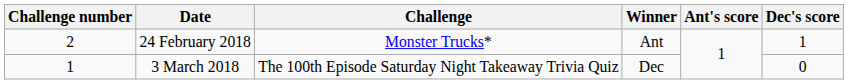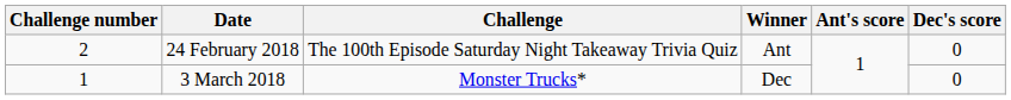24 February 2018 | Challenge: Monster Trucks* -> The 100th Episode Saturday Night Takeaway Trivia Quiz
24 February 2018 | Dec's score: 1 -> 0
3 March 2018 | Challenge: The 100th Episode Saturday Night Takeaway Trivia Quiz -> Monster Trucks*
